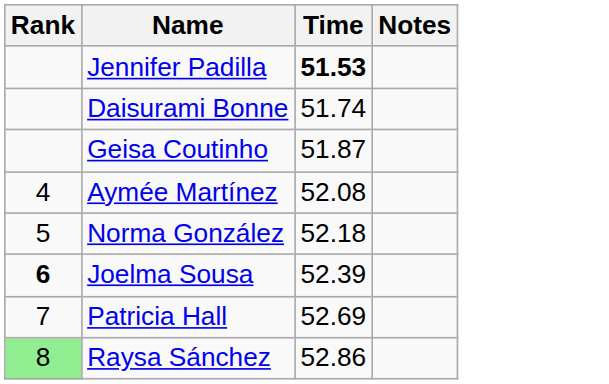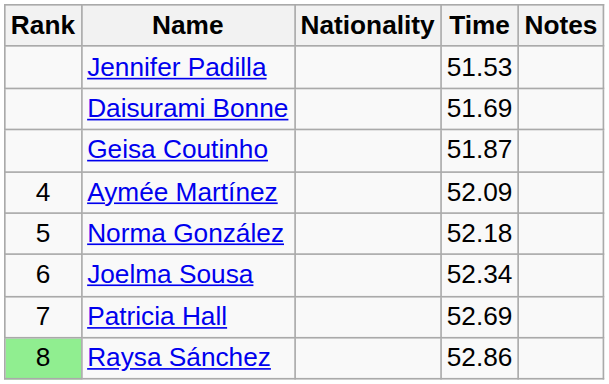+ column: Nationality
Jennifer Padilla | Time: bold -> normal
Daisurami Bonne | Time: 51.74 -> 51.69
Aymée Martínez | Time: 52.08 -> 52.09
Joelma Sousa | Rank: bold -> normal
Joelma Sousa | Time: 52.39 -> 52.34
